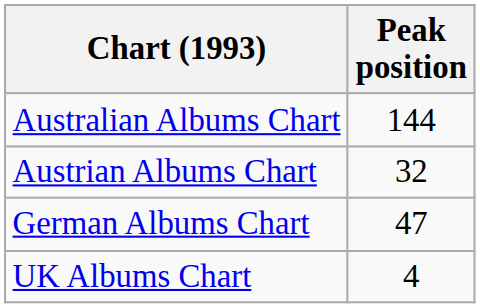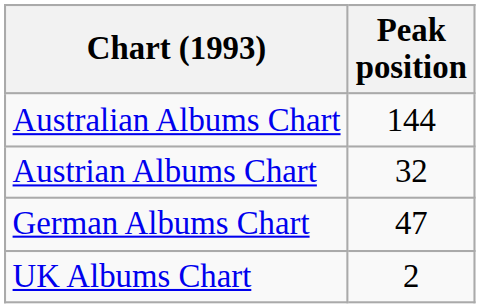UK Albums Chart | Peak position: 4 -> 2
